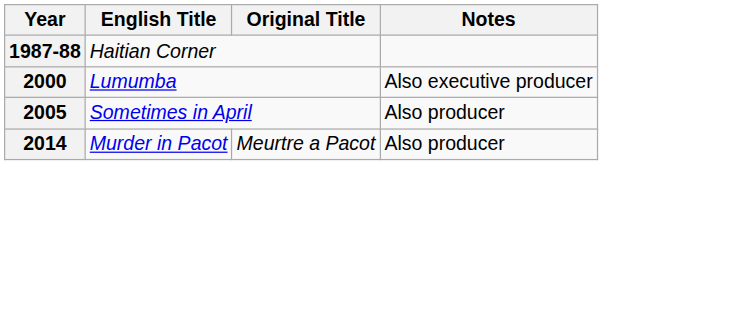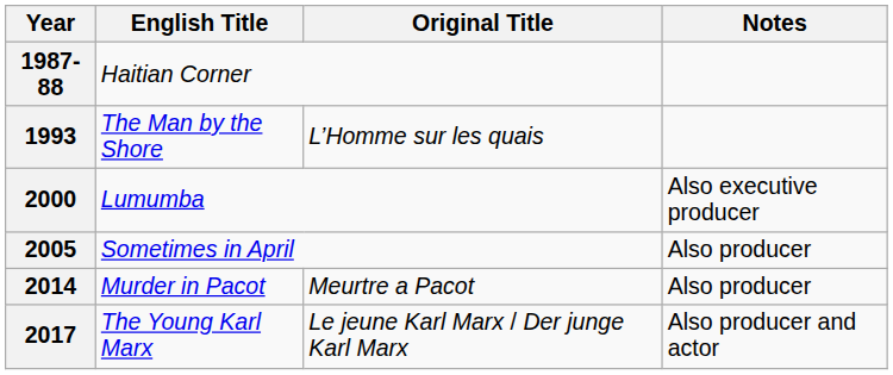+ row: 1993 | The Man by the Shore | L’Homme sur les quais
+ row: 2017 | The Young Karl Marx | Le jeune Karl Marx / Der junge Karl Marx | Also producer and actor
